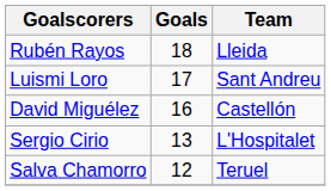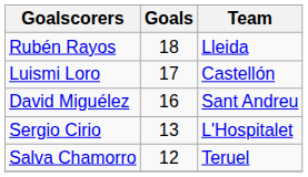Luismi Loro | Team: Sant Andreu -> Castellón
David Miguélez | Team: Castellón -> Sant Andreu
